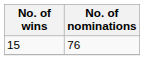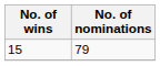15 | No. of nominations: 76 -> 79
